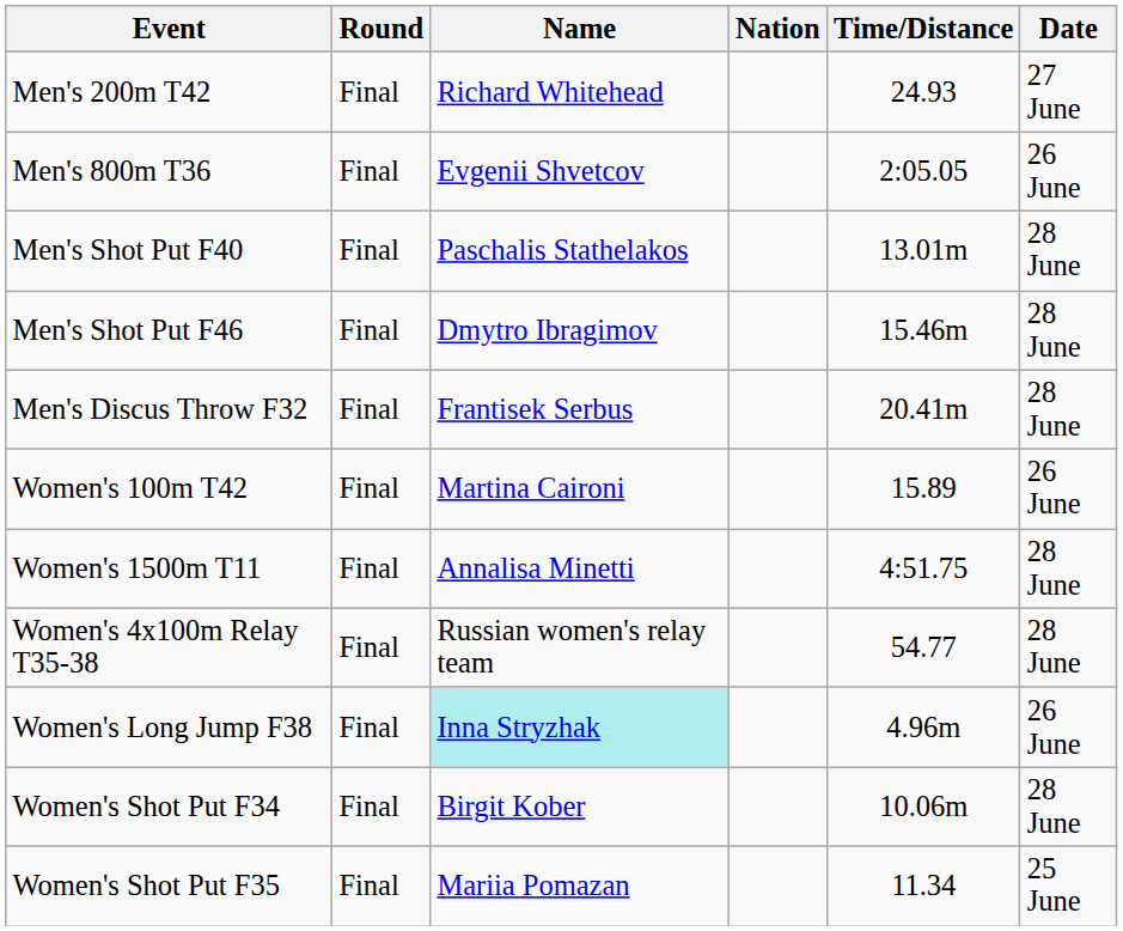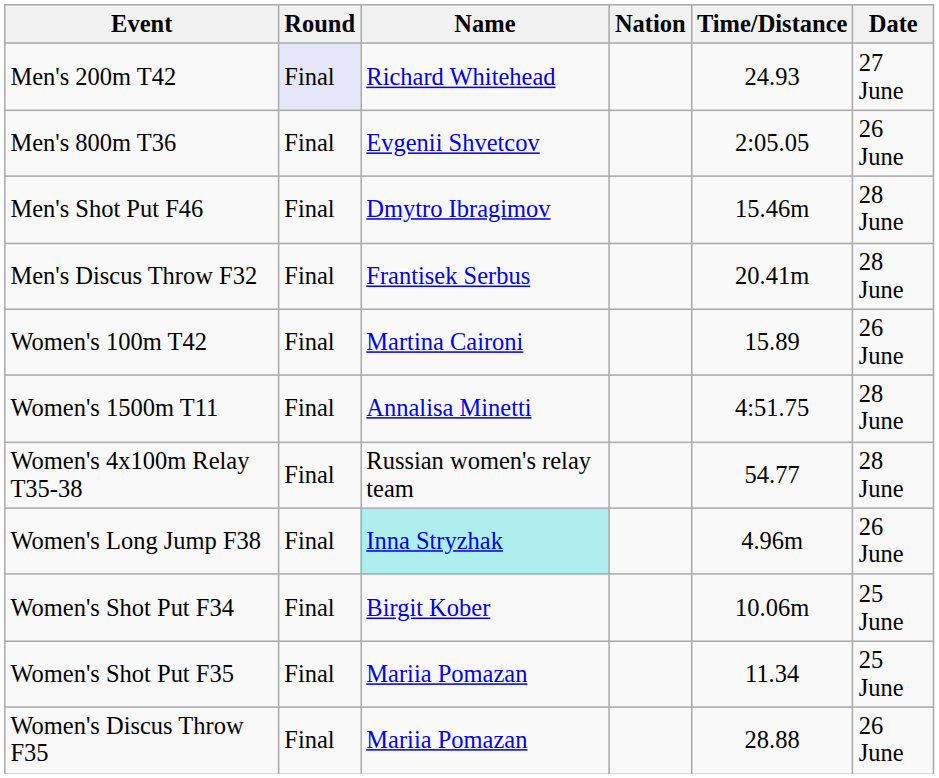Men's 200m T42 | Round: no background -> lavender background
- row: Men's Shot Put F40 | Final | Paschalis Stathelakos | 13.01m | 28 June
Women's Shot Put F34 | Date: 28 June -> 25 June
+ row: Women's Discus Throw F35 | Final | Mariia Pomazan | 28.88 | 26 June
